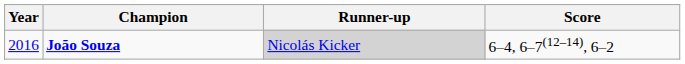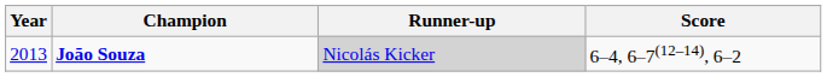João Souza | Year: 2016 -> 2013
